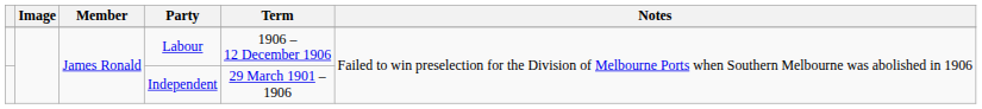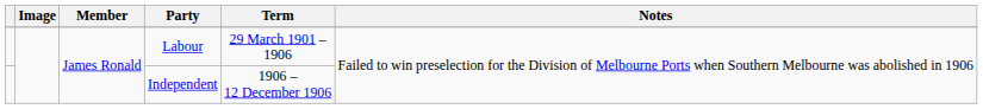Labour | Term: 1906 – 12 December 1906 -> 29 March 1901 – 1906
Independent | Term: 29 March 1901 – 1906 -> 1906 – 12 December 1906
